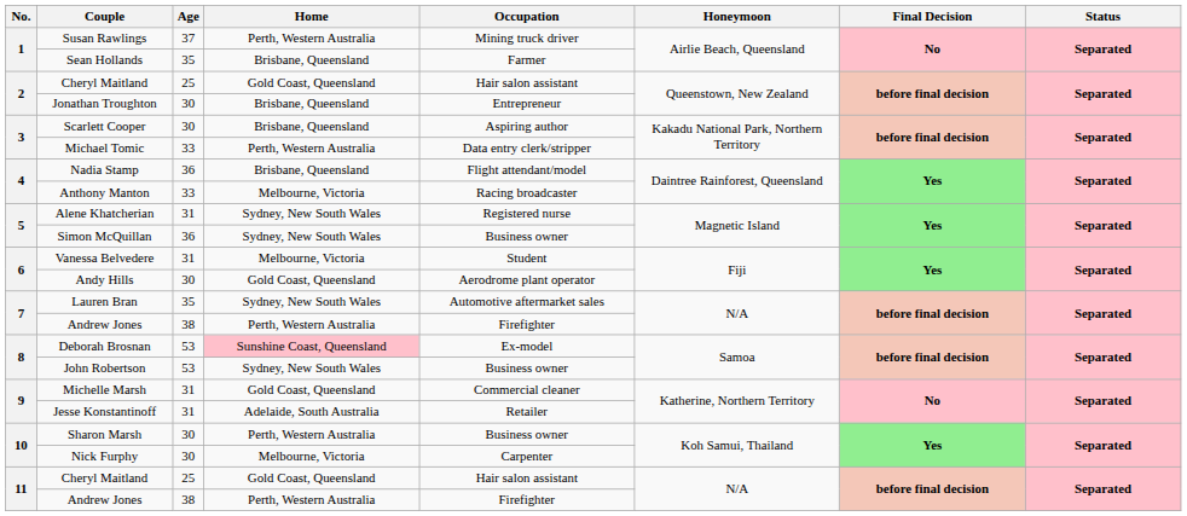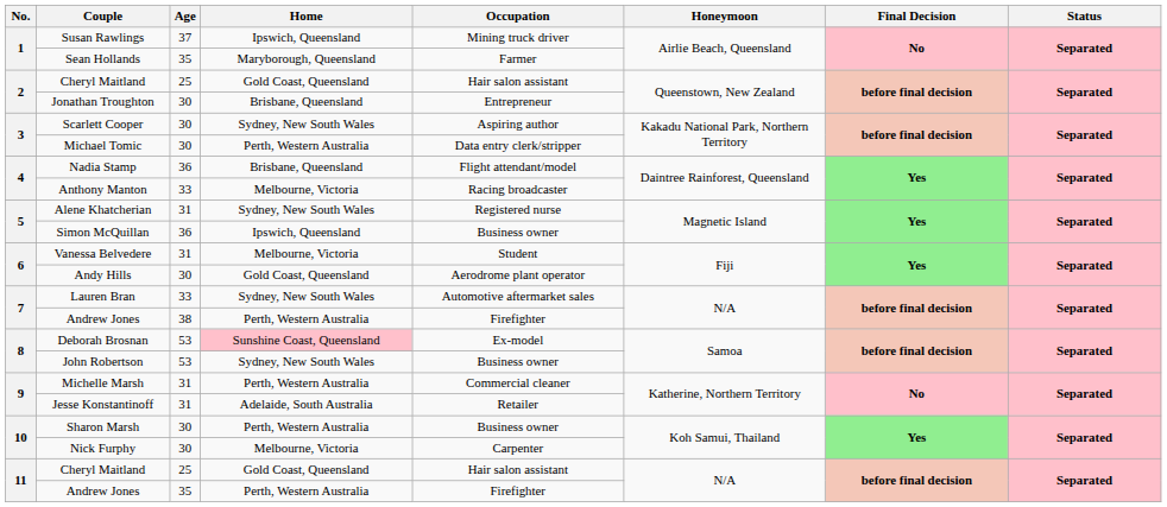Susan Rawlings | Home: Perth, Western Australia -> Ipswich, Queensland
Sean Hollands | Home: Brisbane, Queensland -> Maryborough, Queensland
Scarlett Cooper | Home: Brisbane, Queensland -> Sydney, New South Wales
Michael Tomic | Age: 33 -> 30
Simon McQuillan | Home: Sydney, New South Wales -> Ipswich, Queensland
Lauren Bran | Age: 35 -> 33
Michelle Marsh | Home: Gold Coast, Queensland -> Perth, Western Australia
11 / Andrew Jones | Age: 38 -> 35
